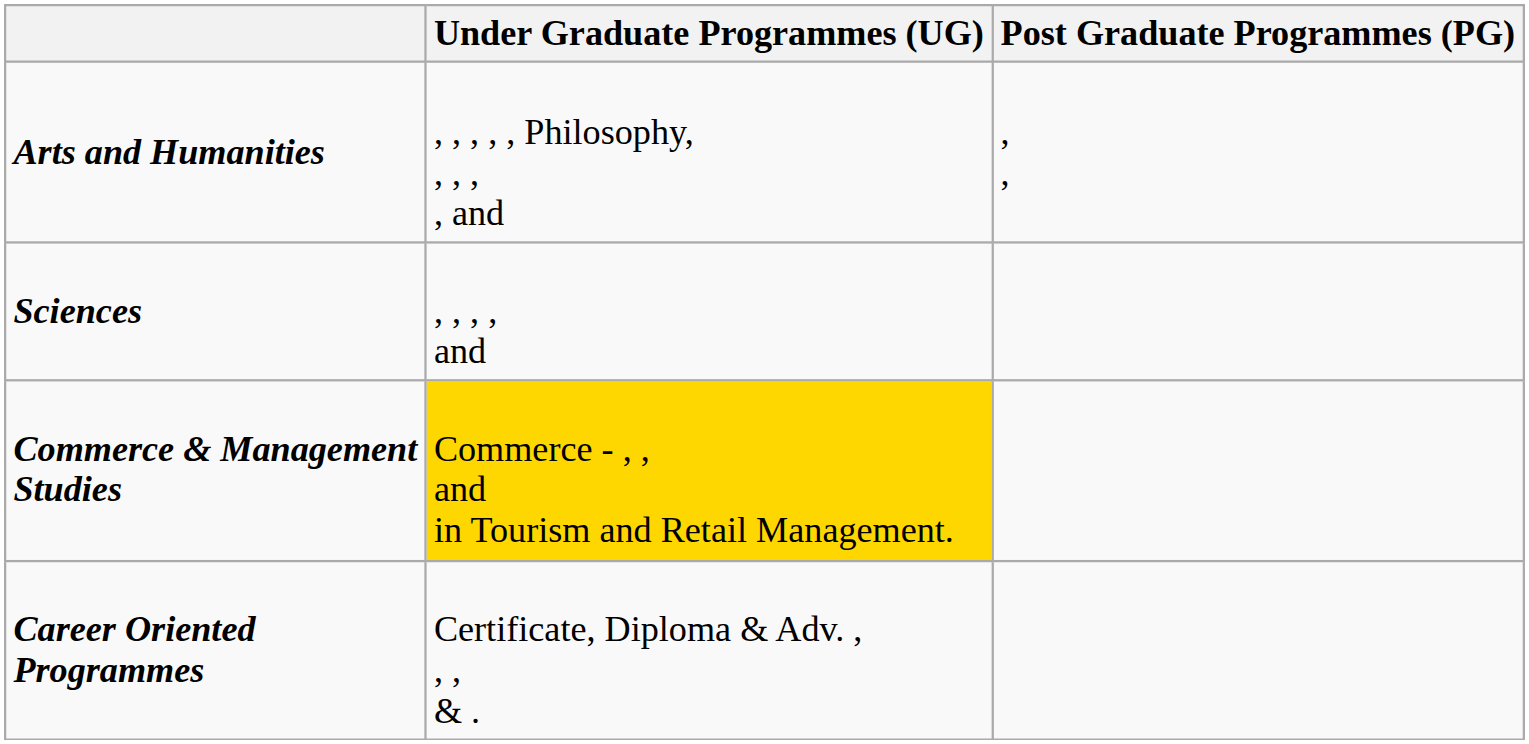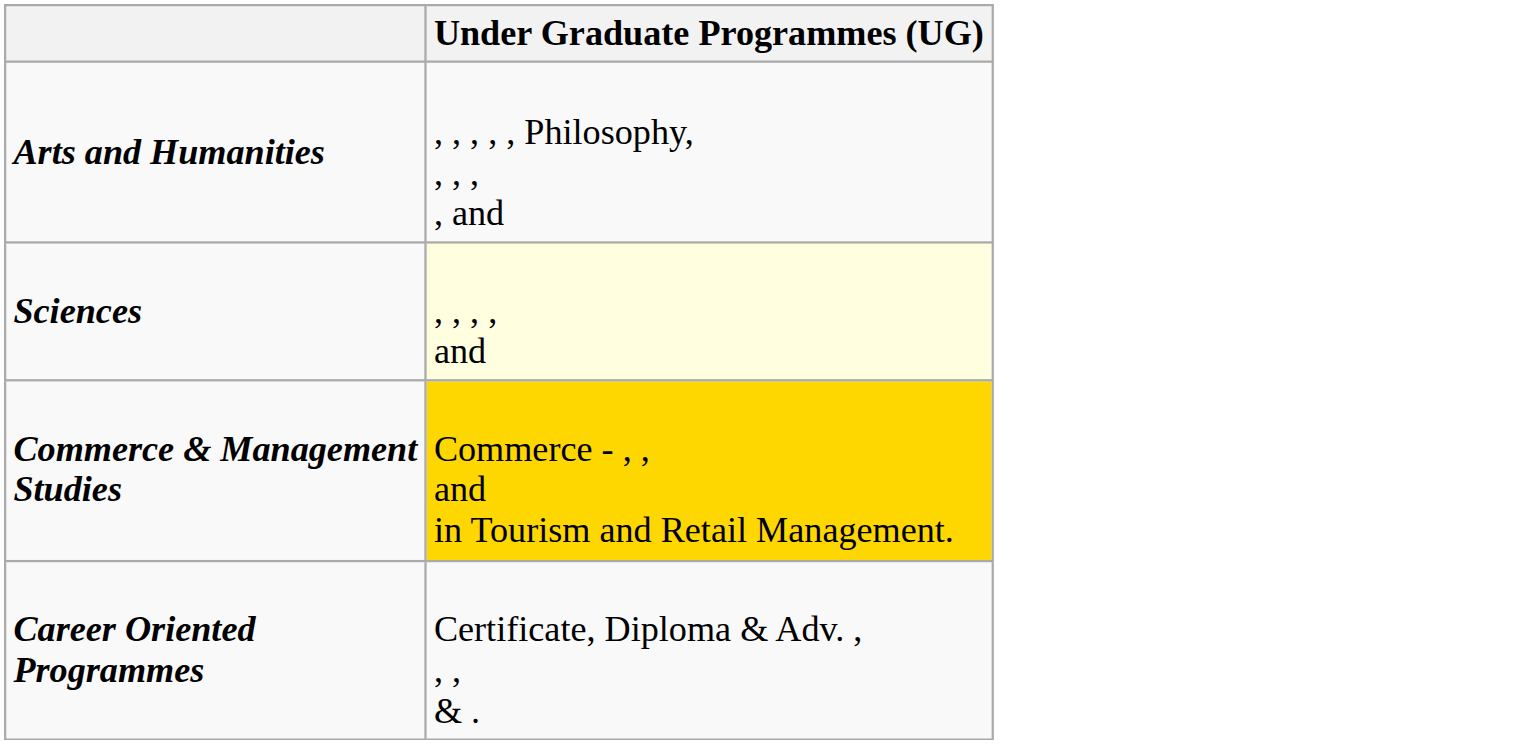- column: Post Graduate Programmes (PG) | , ,
Sciences | Under Graduate Programmes (UG): no background -> lightyellow background
